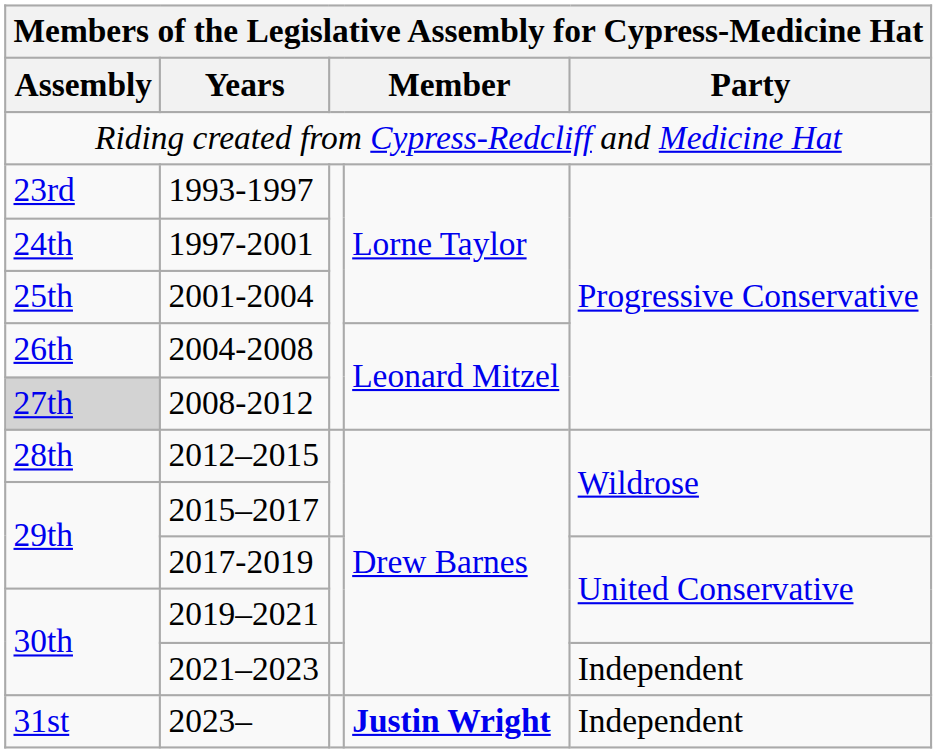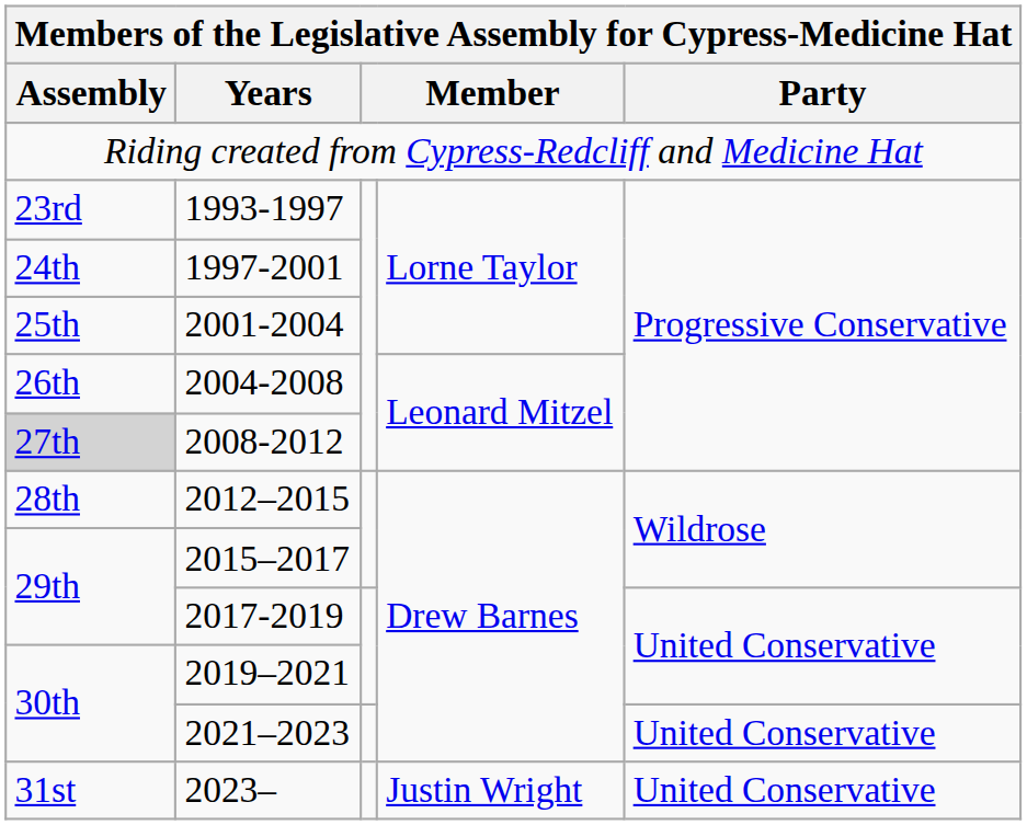2021–2023 | Party: Independent -> United Conservative
2023– | column 4: bold -> normal
2023– | Party: Independent -> United Conservative
